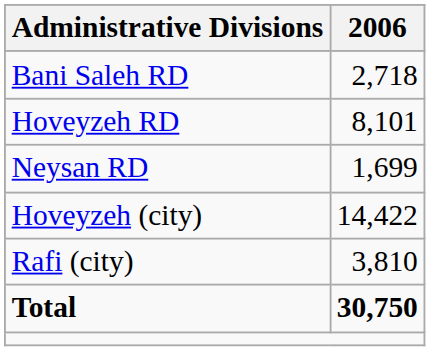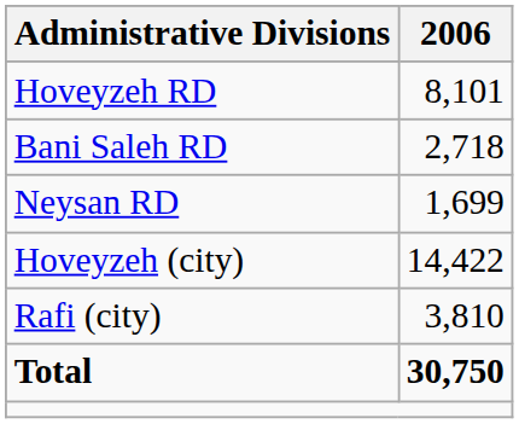rows swapped: Bani Saleh RD <-> Hoveyzeh RD
